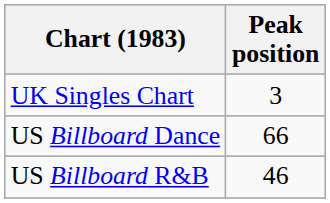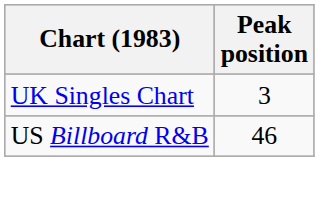- row: US Billboard Dance | 66
